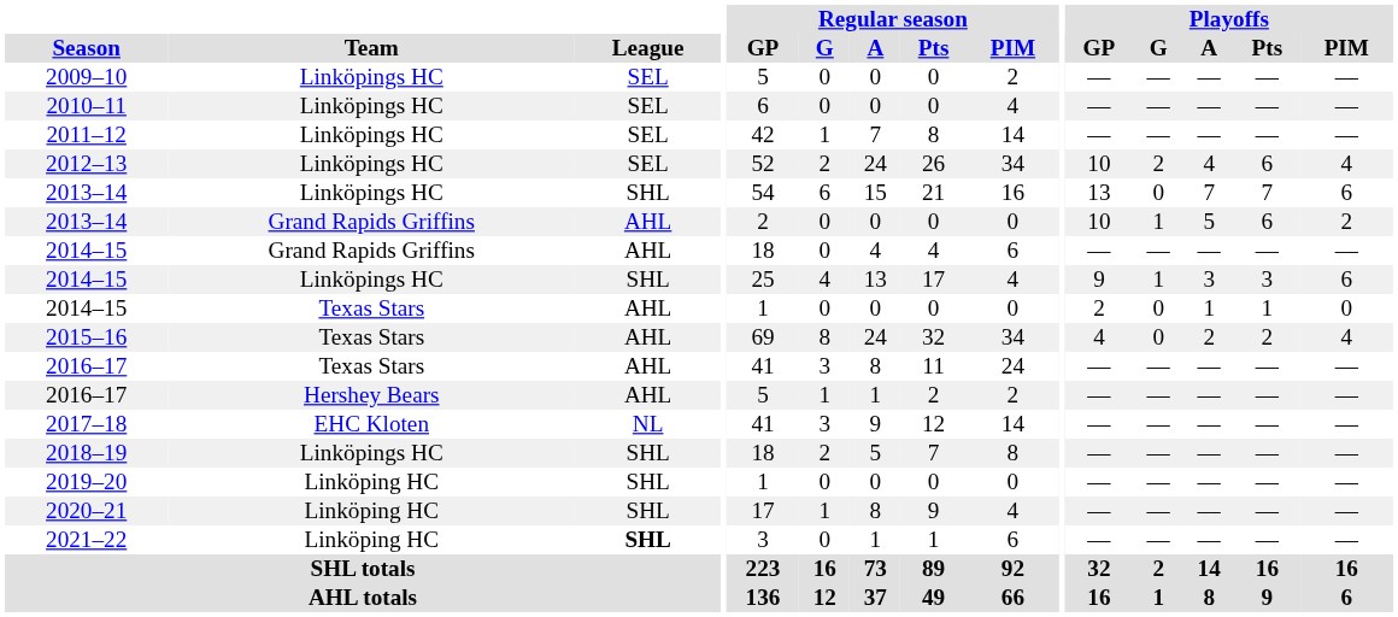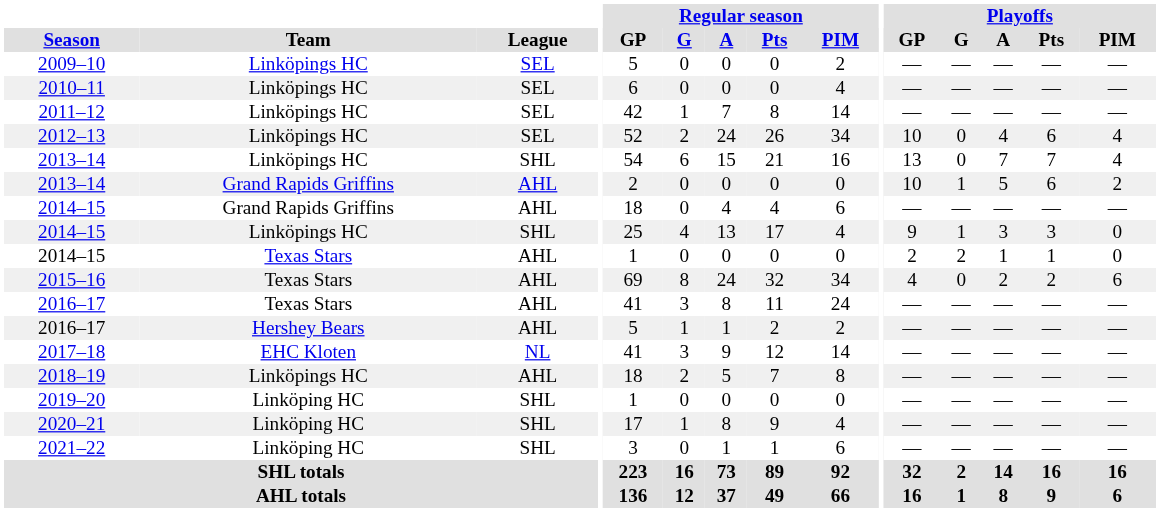2012–13 | Playoffs / G: 2 -> 0
2013–14 / Linköpings HC | Playoffs / PIM: 6 -> 4
2014–15 / Linköpings HC | Playoffs / PIM: 6 -> 0
2014–15 / Texas Stars | Playoffs / G: 0 -> 2
2015–16 | Playoffs / PIM: 4 -> 6
2018–19 | League: SHL -> AHL
2021–22 | League: bold -> normal
